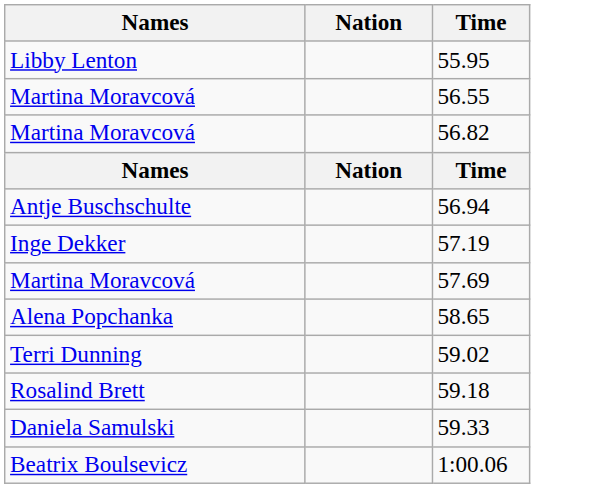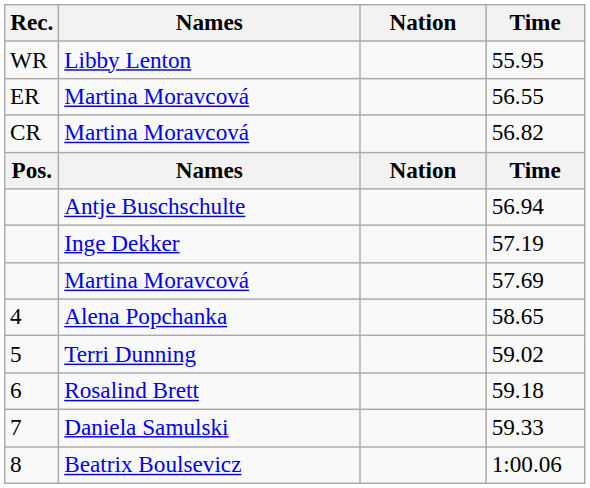+ column: Rec. | WR | ER | CR | Pos. | 4 | 5 | 6 | 7 | 8
